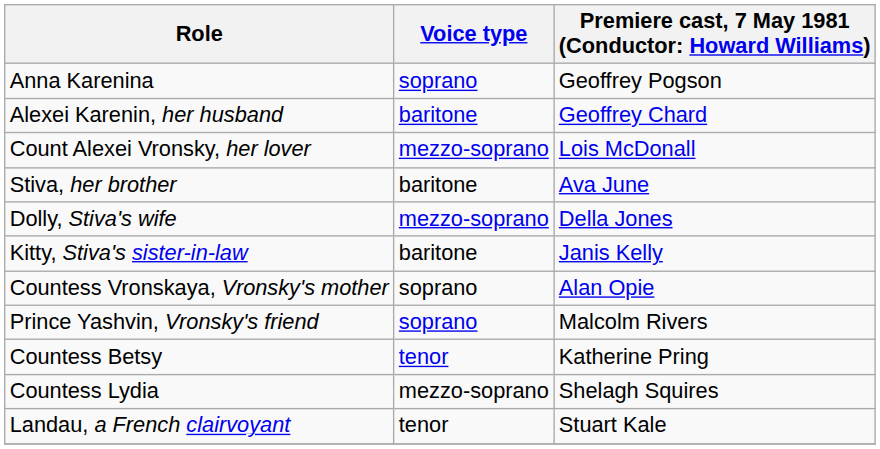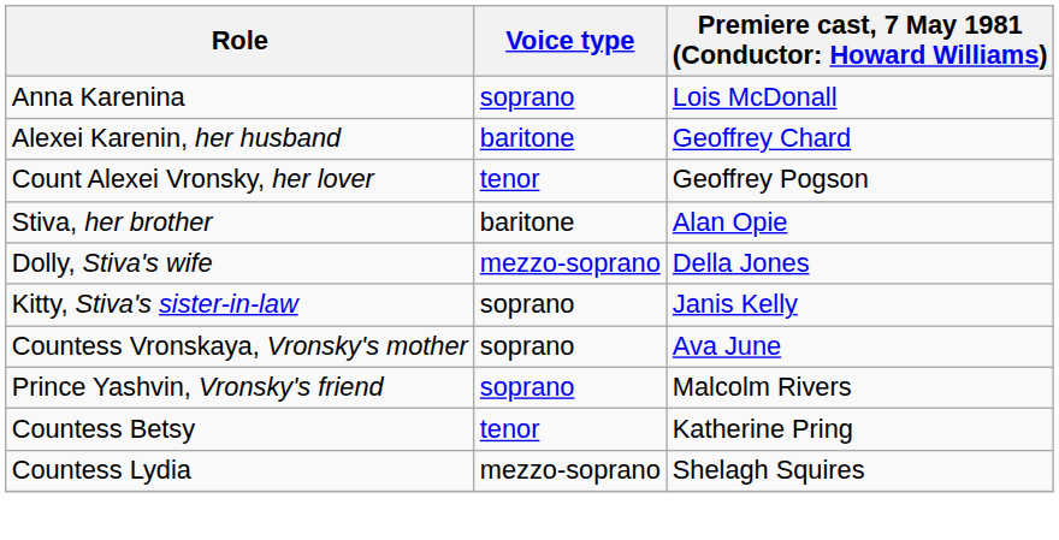Anna Karenina | column 3: Geoffrey Pogson -> Lois McDonall
Count Alexei Vronsky, her lover | Voice type: mezzo-soprano -> tenor
Count Alexei Vronsky, her lover | column 3: Lois McDonall -> Geoffrey Pogson
Stiva, her brother | column 3: Ava June -> Alan Opie
Kitty, Stiva's sister-in-law | Voice type: baritone -> soprano
Countess Vronskaya, Vronsky's mother | column 3: Alan Opie -> Ava June
- row: Landau, a French clairvoyant | tenor | Stuart Kale
